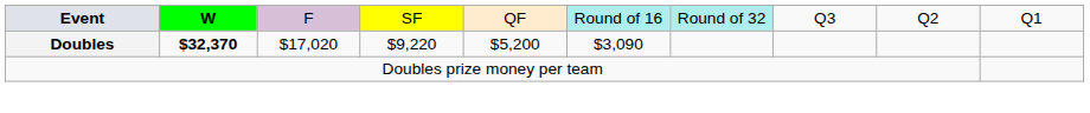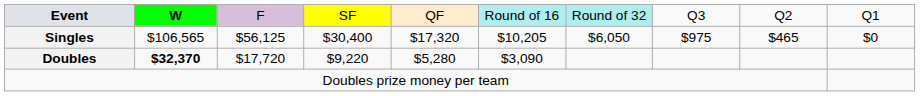+ row: Singles | $106,565 | $56,125 | $30,400 | $17,320 | $10,205 | $6,050 | $975 | $465 | $0
Doubles | column 3: $17,020 -> $17,720
Doubles | column 5: $5,200 -> $5,280
